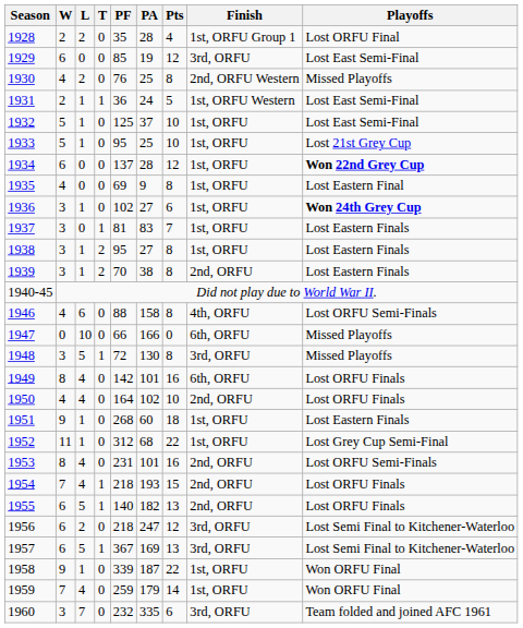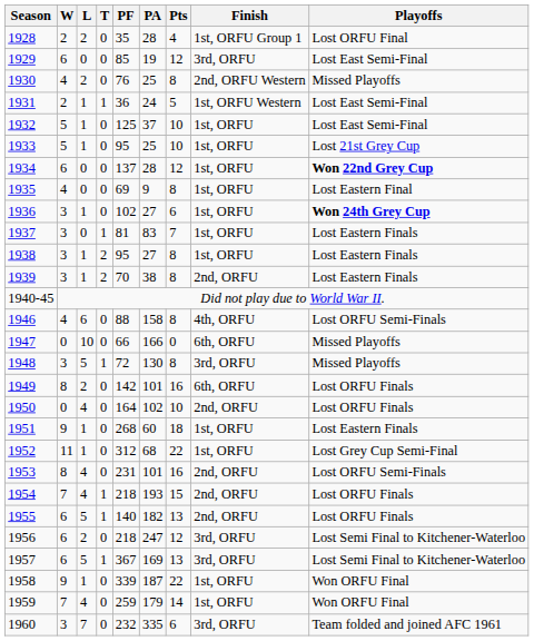1949 | L: 4 -> 2
1950 | W: 4 -> 0
